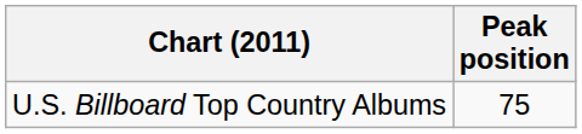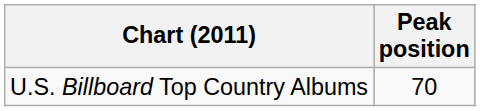U.S. Billboard Top Country Albums | Peak position: 75 -> 70
